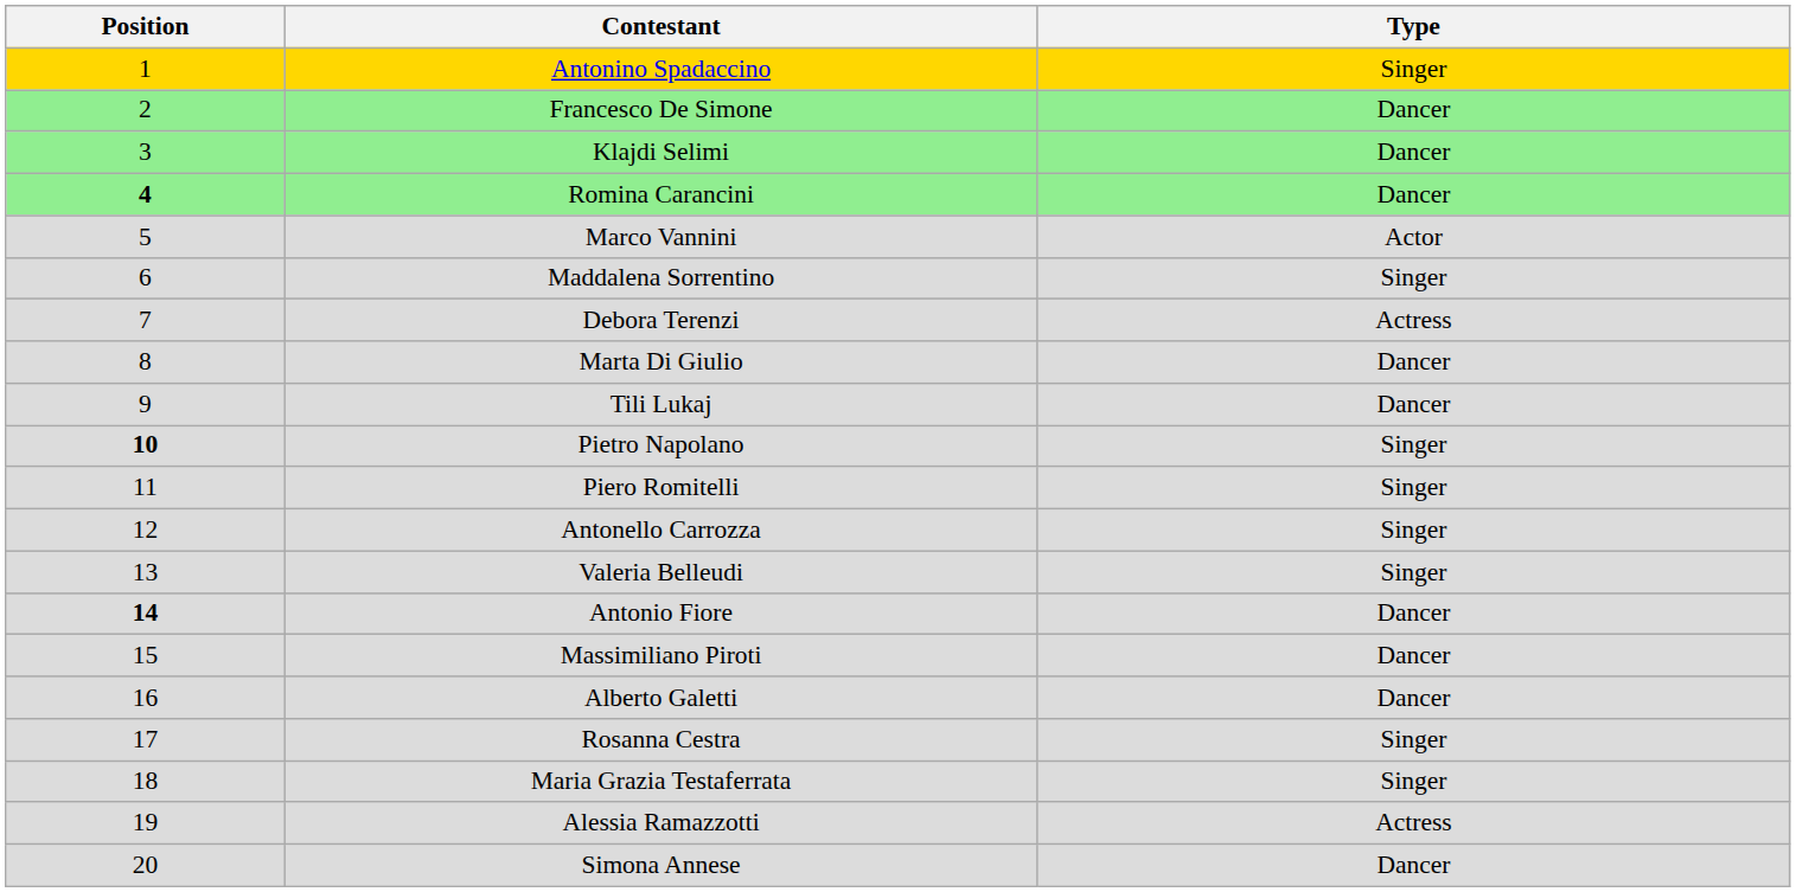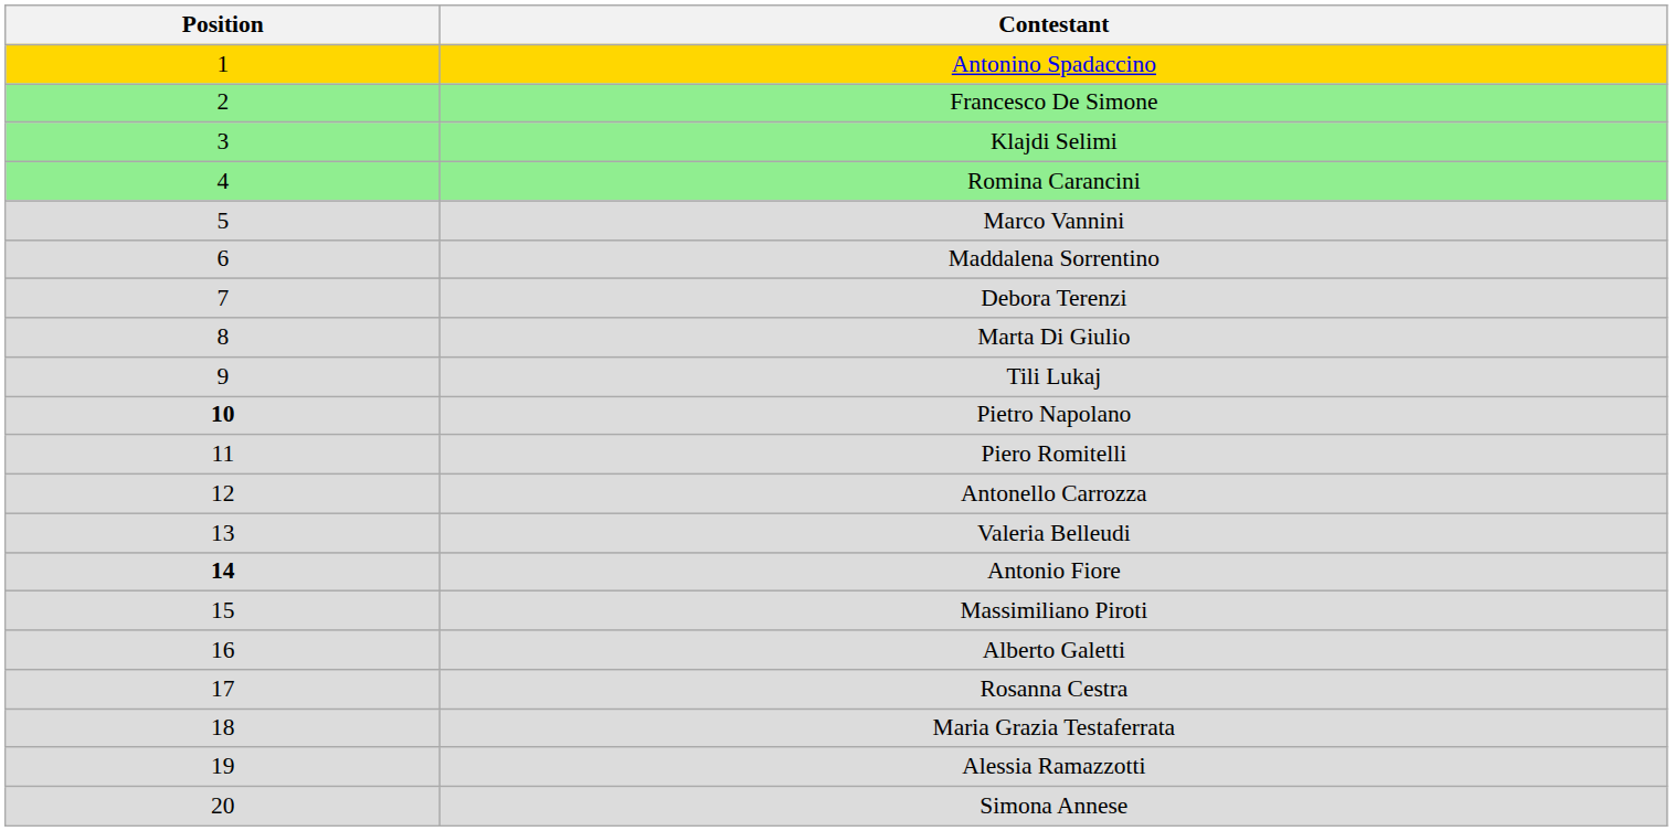- column: Type | Singer | Dancer | Dancer | Dancer | Actor | Singer | Actress | Dancer | Dancer | Singer | Singer | Singer | Singer | Dancer | Dancer | Dancer | Singer | Singer | Actress | Dancer
Romina Carancini | Position: bold -> normal
